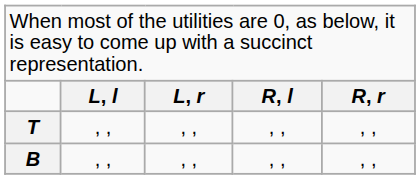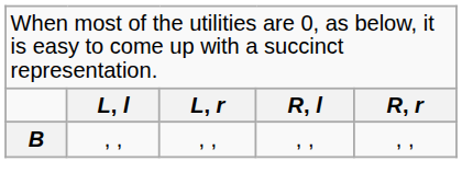- row: T | , , | , , | , , | , ,
